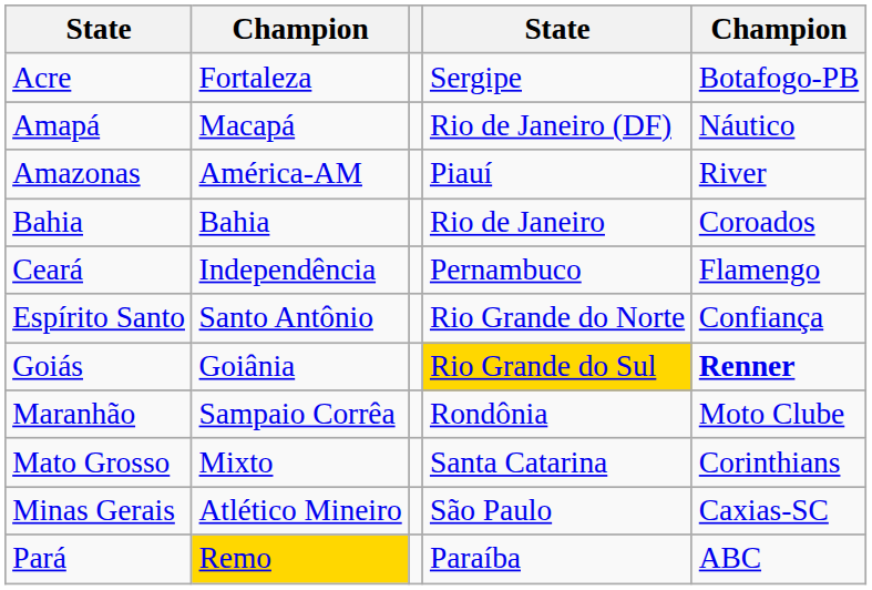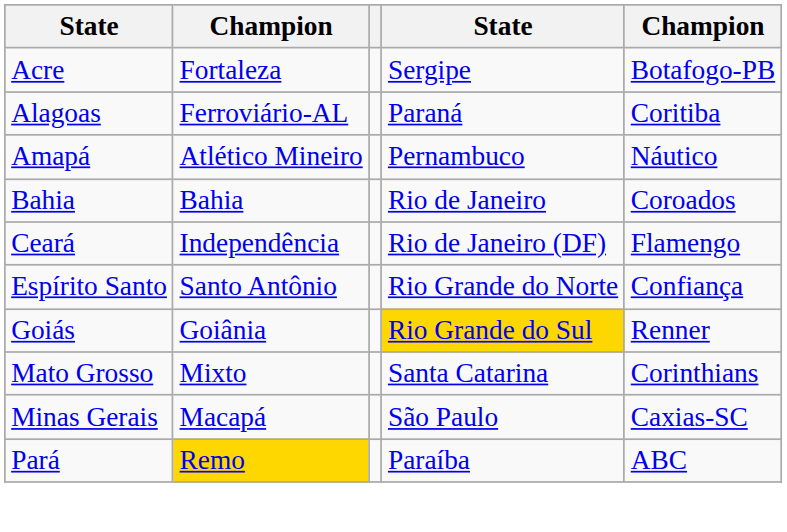+ row: Alagoas | Ferroviário-AL | Paraná | Coritiba
Amapá | column 2: Macapá -> Atlético Mineiro
Amapá | column 4: Rio de Janeiro (DF) -> Pernambuco
- row: Amazonas | América-AM | Piauí | River
Ceará | column 4: Pernambuco -> Rio de Janeiro (DF)
Goiás | column 5: bold -> normal
- row: Maranhão | Sampaio Corrêa | Rondônia | Moto Clube
Minas Gerais | column 2: Atlético Mineiro -> Macapá
